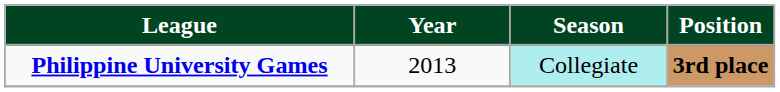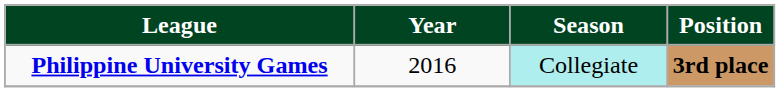Philippine University Games | column 2: 2013 -> 2016
